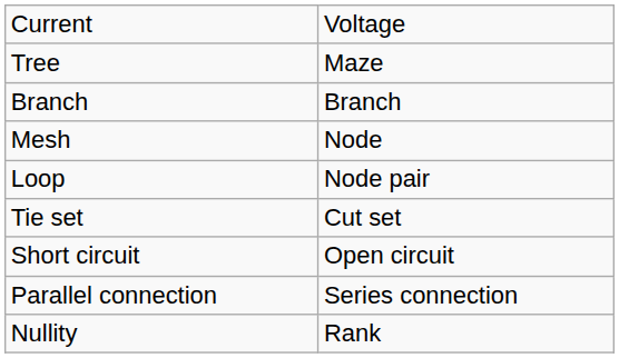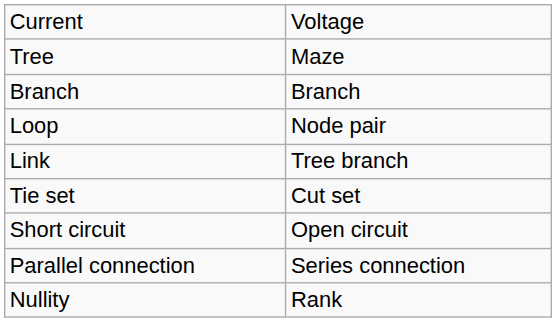- row: Mesh | Node
+ row: Link | Tree branch
